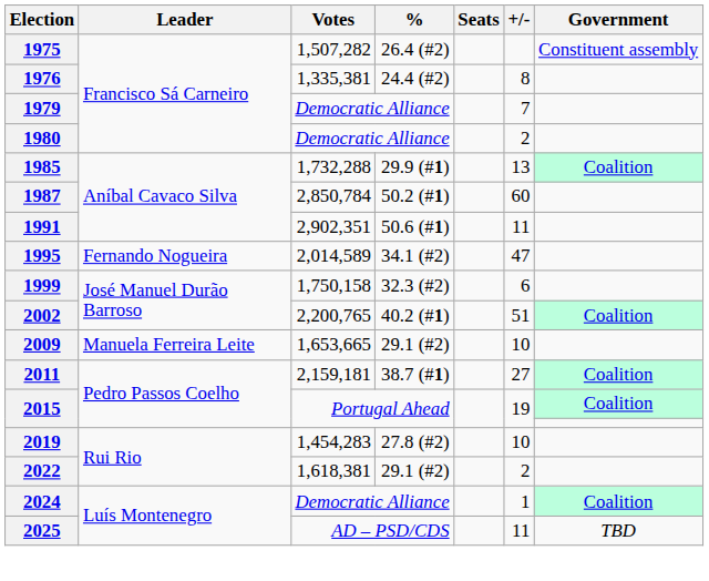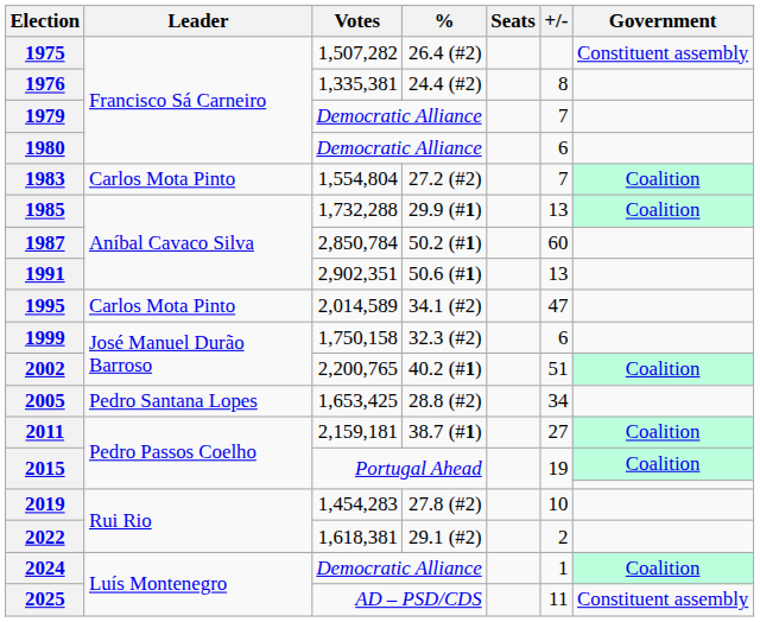1980 | +/-: 2 -> 6
+ row: 1983 | Carlos Mota Pinto | 1,554,804 | 27.2 (#2) | 7 | Coalition
1991 | +/-: 11 -> 13
1995 | Leader: Fernando Nogueira -> Carlos Mota Pinto
+ row: 2005 | Pedro Santana Lopes | 1,653,425 | 28.8 (#2) | 34
- row: 2009 | Manuela Ferreira Leite | 1,653,665 | 29.1 (#2) | 10
2025 | Government: TBD -> Constituent assembly
